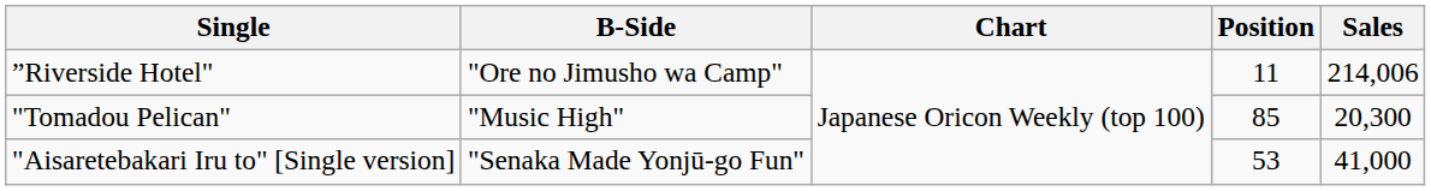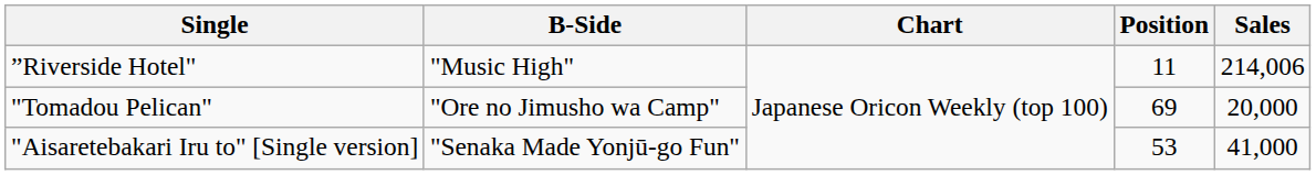”Riverside Hotel" | B-Side: "Ore no Jimusho wa Camp" -> "Music High"
"Tomadou Pelican" | B-Side: "Music High" -> "Ore no Jimusho wa Camp"
"Tomadou Pelican" | Position: 85 -> 69
"Tomadou Pelican" | Sales: 20,300 -> 20,000
